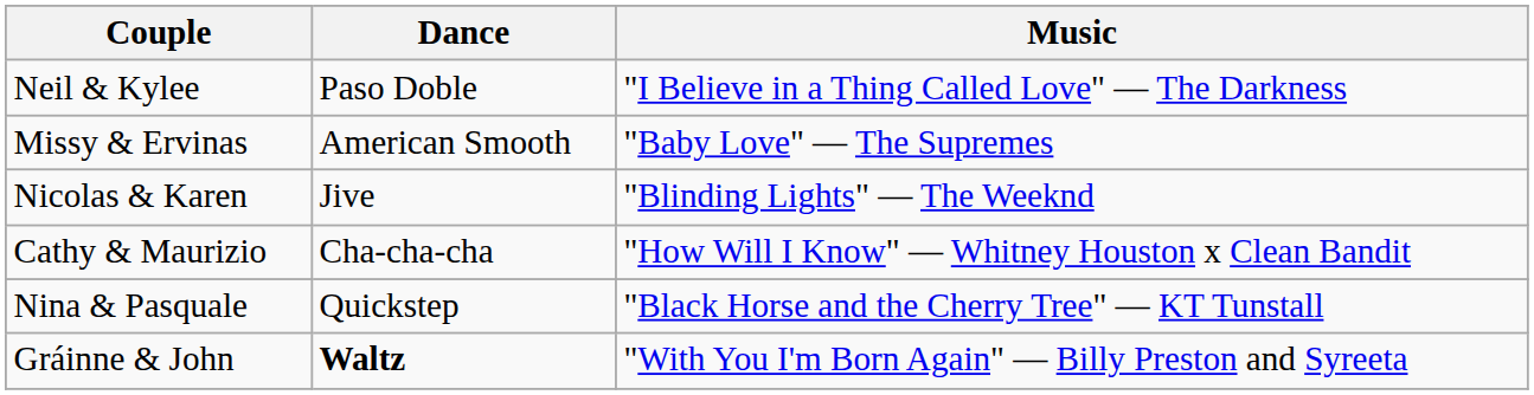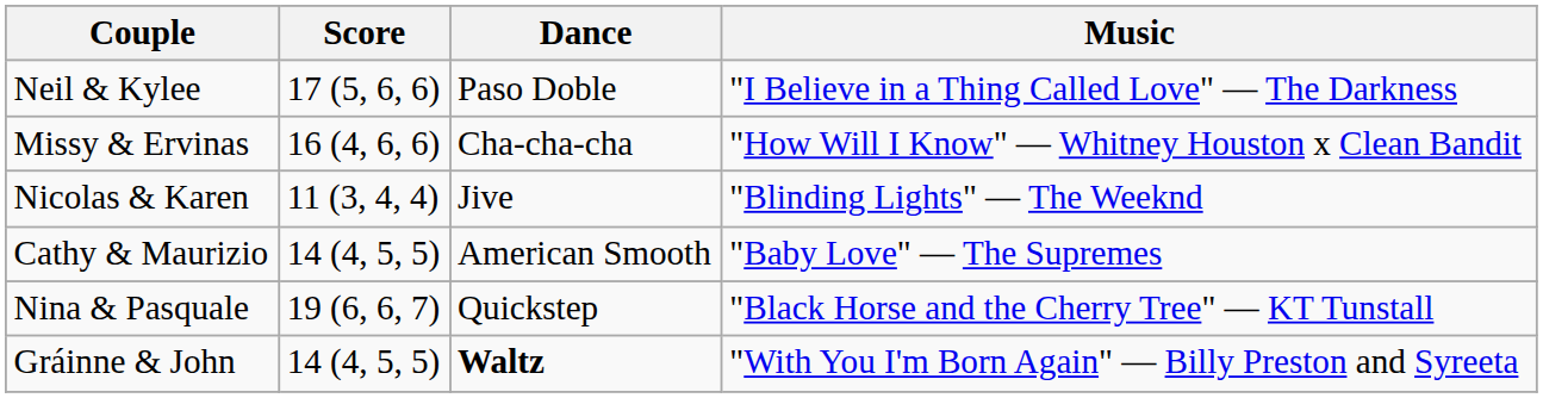+ column: Score | 17 (5, 6, 6) | 16 (4, 6, 6) | 11 (3, 4, 4) | 14 (4, 5, 5) | 19 (6, 6, 7) | 14 (4, 5, 5)
Missy & Ervinas | Dance: American Smooth -> Cha-cha-cha
Missy & Ervinas | Music: "Baby Love" — The Supremes -> "How Will I Know" — Whitney Houston x Clean Bandit
Cathy & Maurizio | Dance: Cha-cha-cha -> American Smooth
Cathy & Maurizio | Music: "How Will I Know" — Whitney Houston x Clean Bandit -> "Baby Love" — The Supremes
